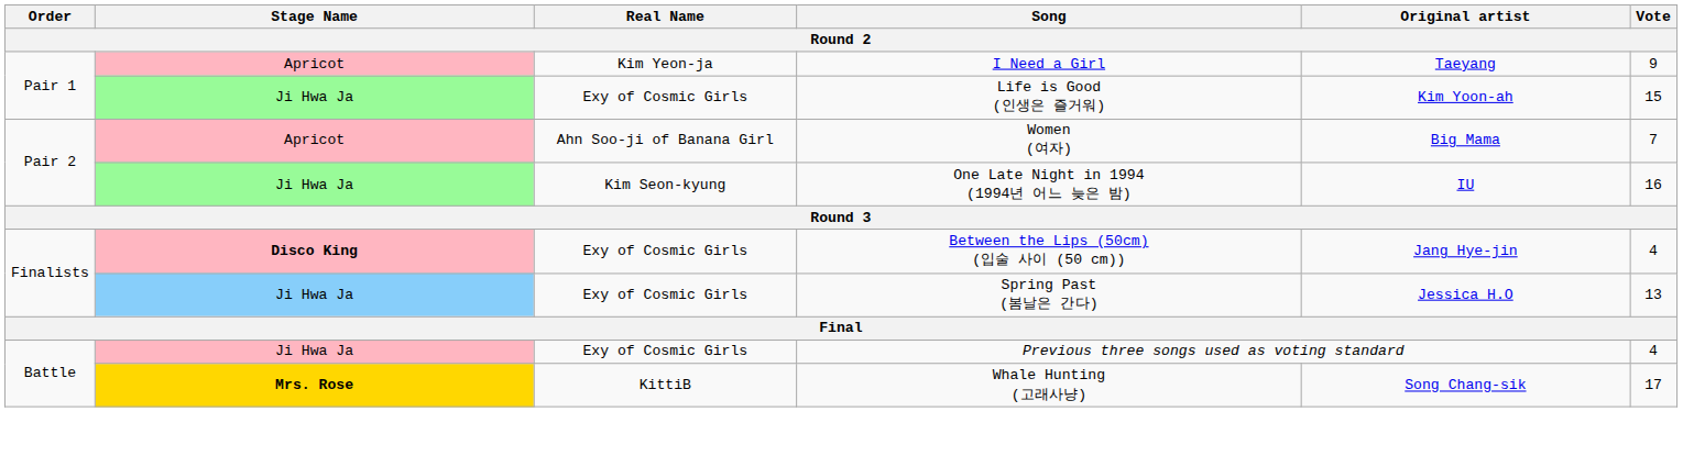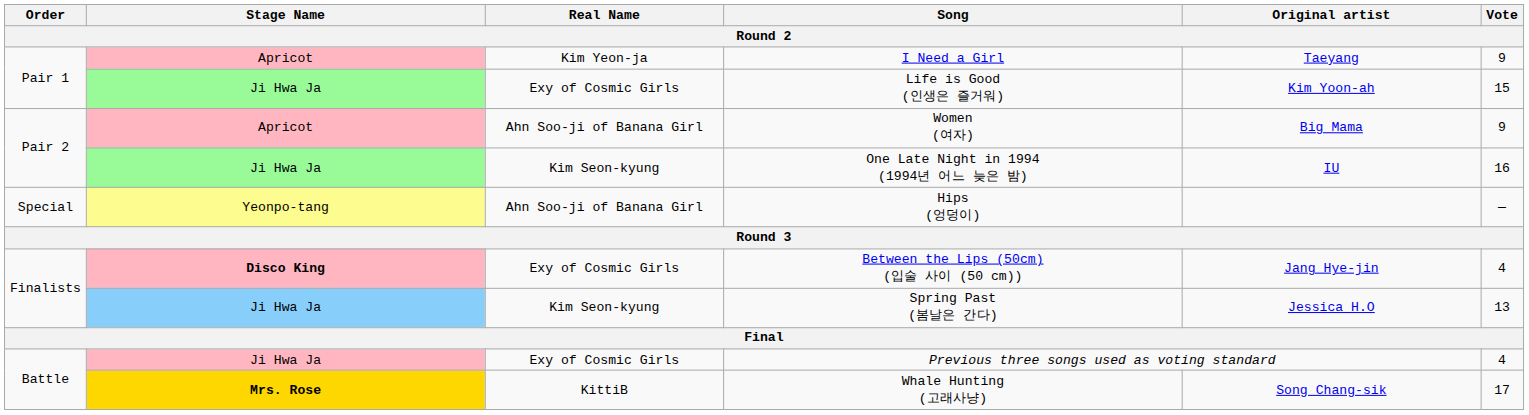Women (여자) | Vote: 7 -> 9
+ row: Special | Yeonpo-tang | Ahn Soo-ji of Banana Girl | Hips (엉덩이) | —
Spring Past (봄날은 간다) | Real Name: Exy of Cosmic Girls -> Kim Seon-kyung
